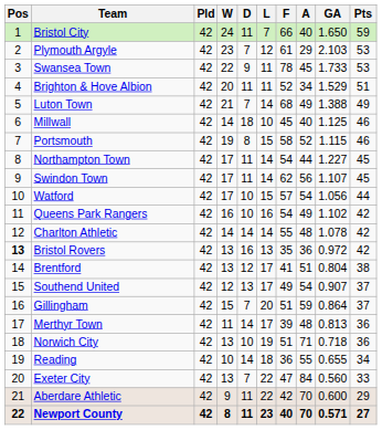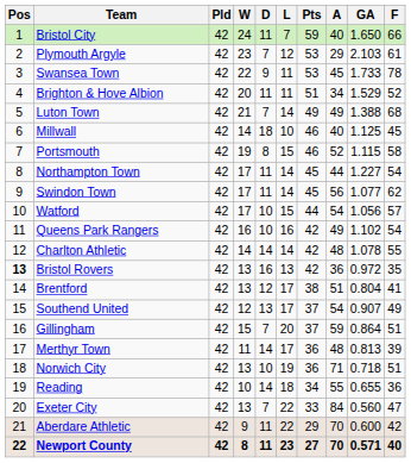columns swapped: F <-> Pts
Swindon Town | GA: 1.107 -> 1.077
